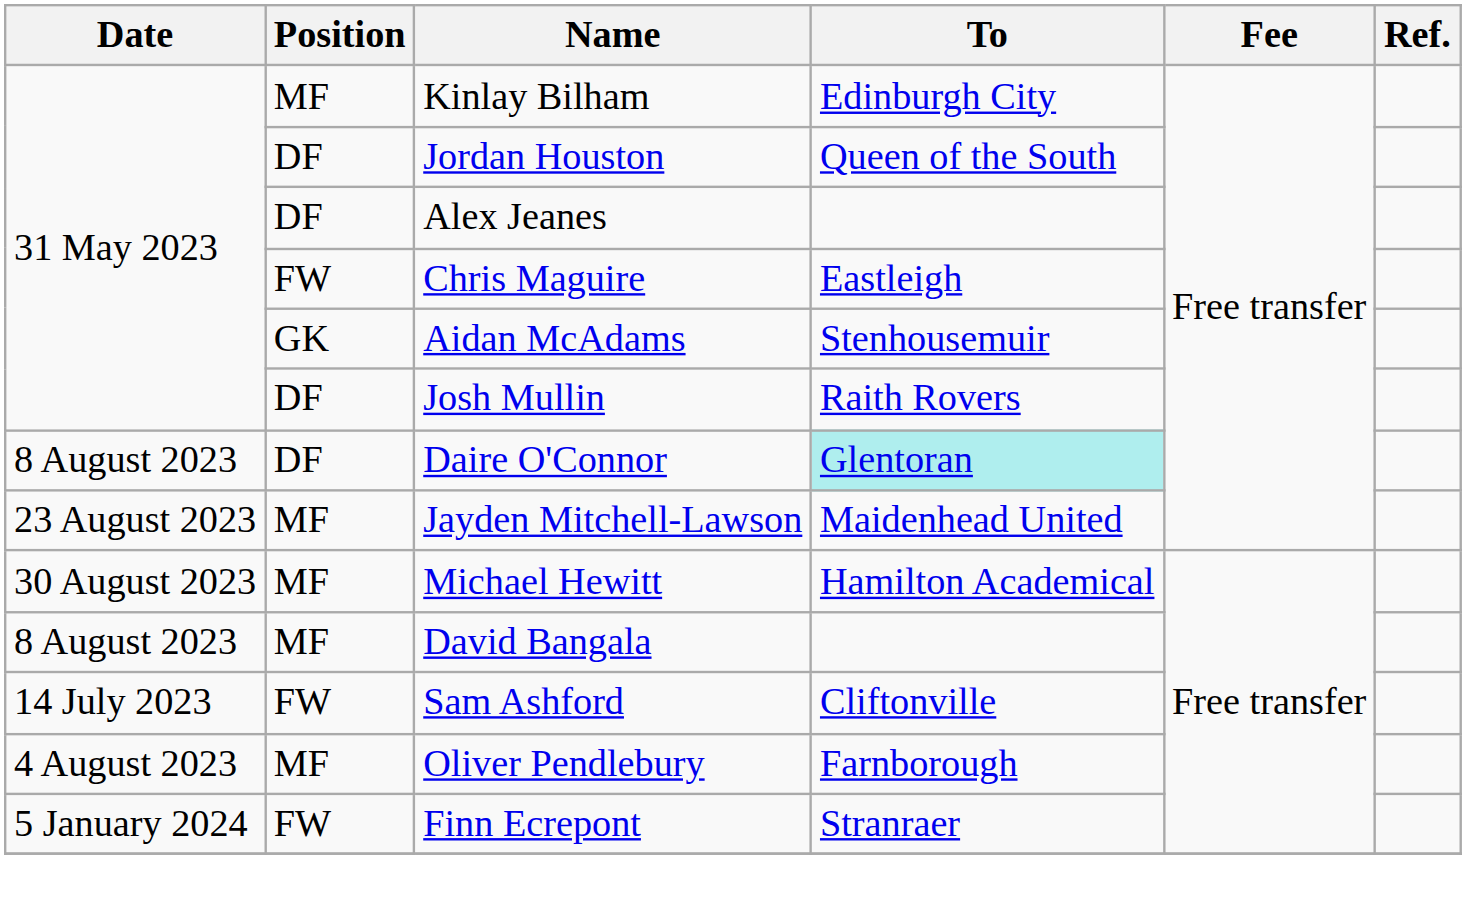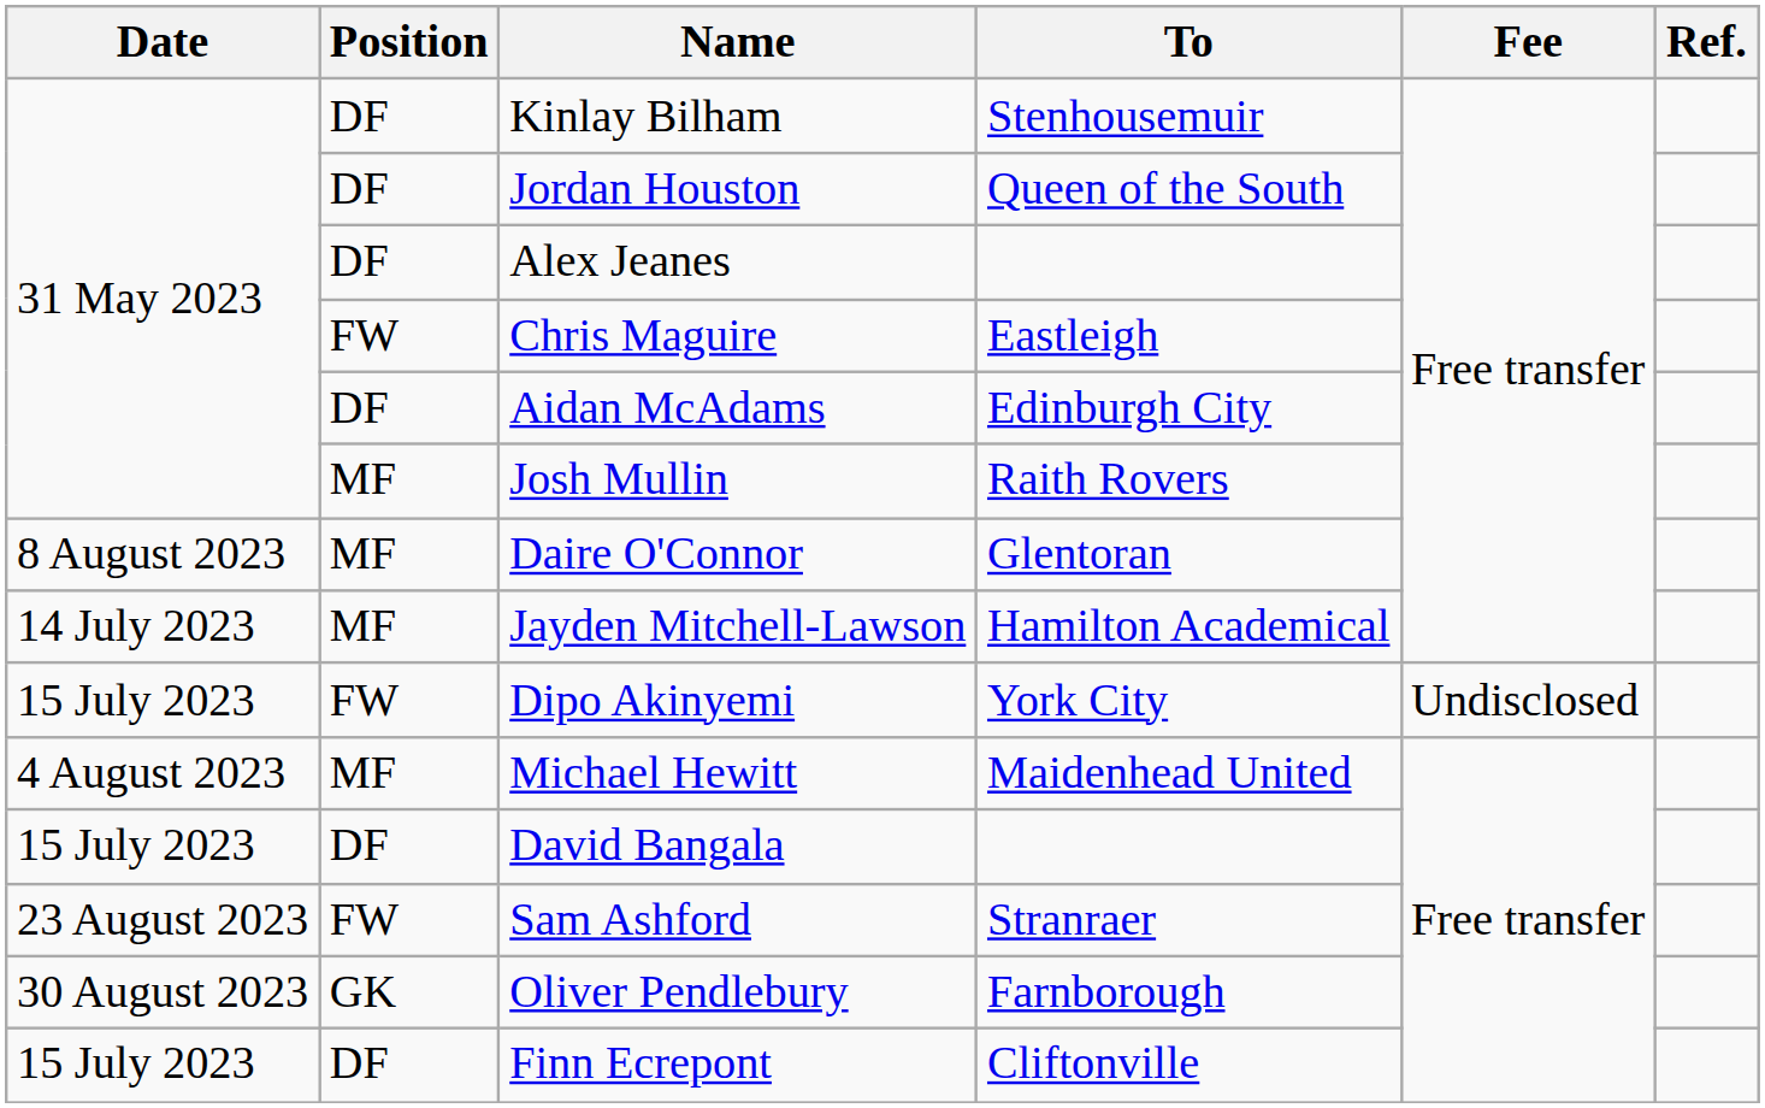Kinlay Bilham | Position: MF -> DF
Kinlay Bilham | To: Edinburgh City -> Stenhousemuir
Aidan McAdams | Position: GK -> DF
Aidan McAdams | To: Stenhousemuir -> Edinburgh City
Josh Mullin | Position: DF -> MF
Daire O'Connor | Position: DF -> MF
Daire O'Connor | To: paleturquoise background -> no background
Jayden Mitchell-Lawson | Date: 23 August 2023 -> 14 July 2023
Jayden Mitchell-Lawson | To: Maidenhead United -> Hamilton Academical
+ row: 15 July 2023 | FW | Dipo Akinyemi | York City | Undisclosed
Michael Hewitt | Date: 30 August 2023 -> 4 August 2023
Michael Hewitt | To: Hamilton Academical -> Maidenhead United
David Bangala | Date: 8 August 2023 -> 15 July 2023
David Bangala | Position: MF -> DF
Sam Ashford | Date: 14 July 2023 -> 23 August 2023
Sam Ashford | To: Cliftonville -> Stranraer
Oliver Pendlebury | Date: 4 August 2023 -> 30 August 2023
Oliver Pendlebury | Position: MF -> GK
Finn Ecrepont | Date: 5 January 2024 -> 15 July 2023
Finn Ecrepont | Position: FW -> DF
Finn Ecrepont | To: Stranraer -> Cliftonville
